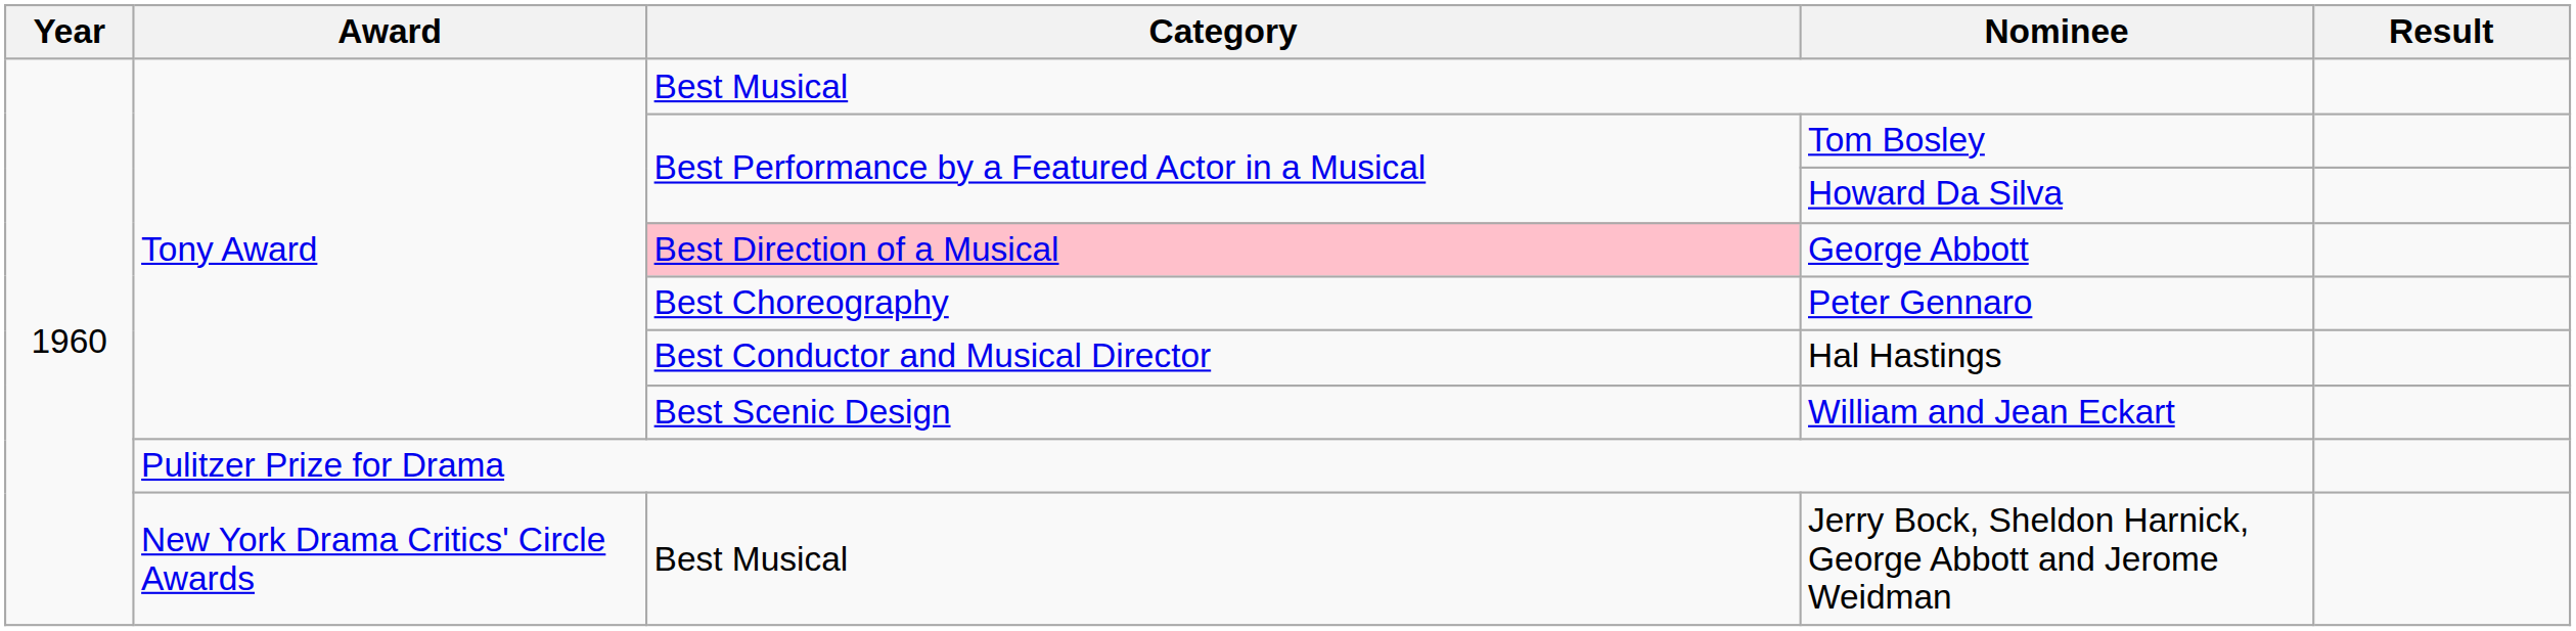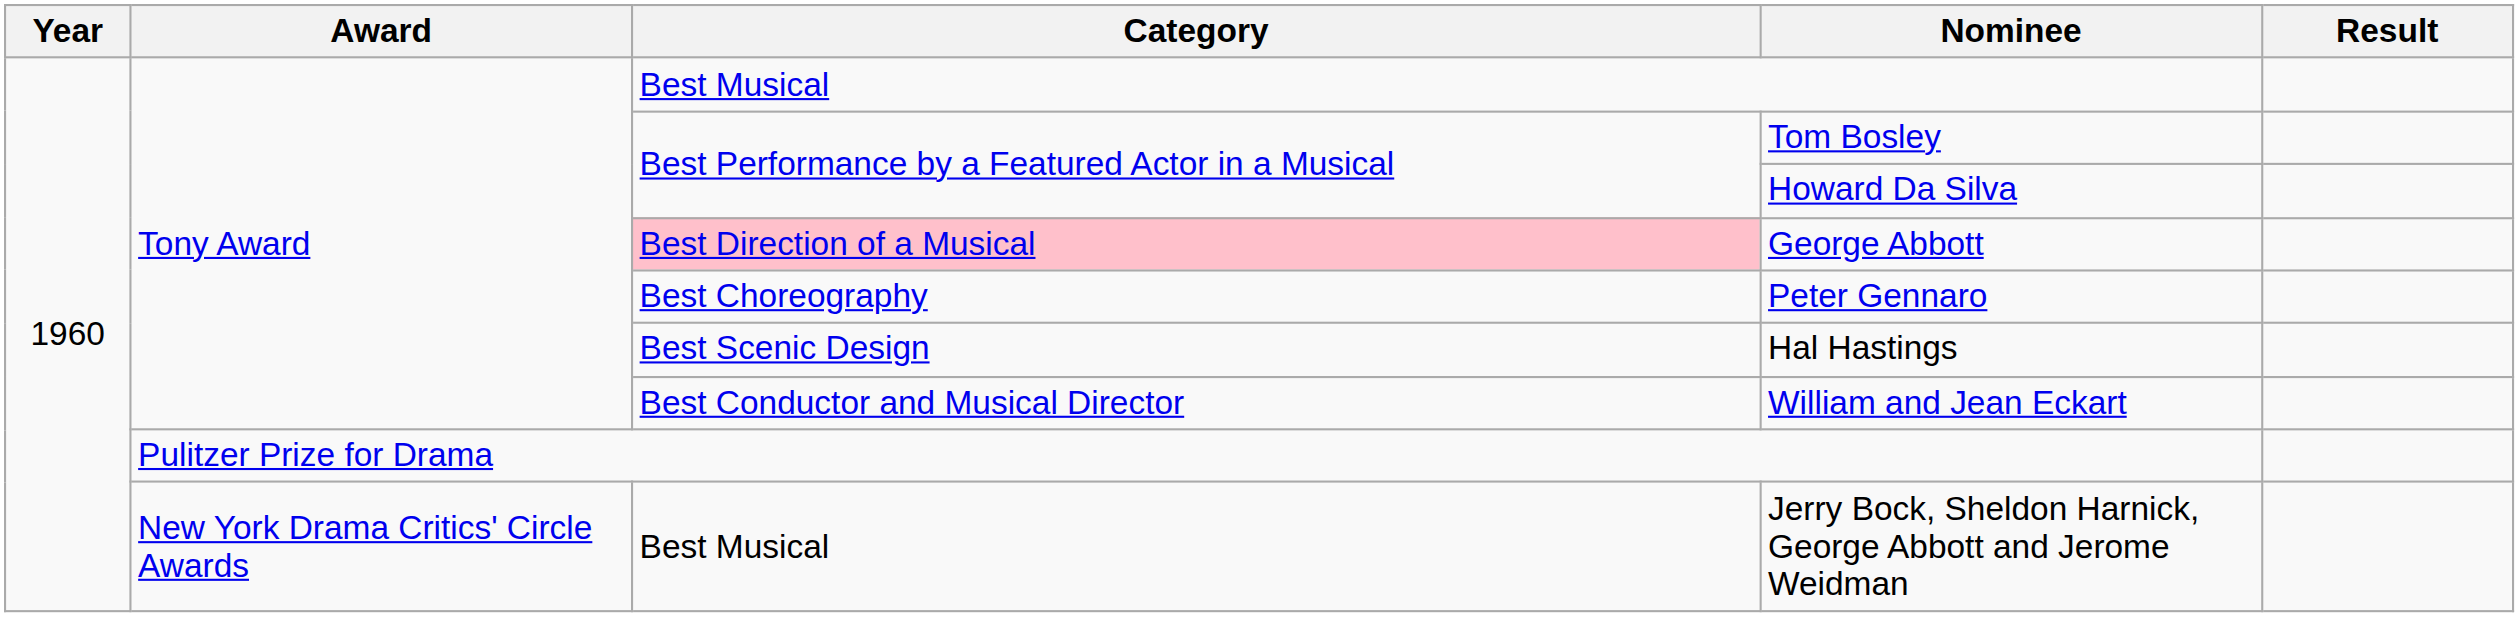Hal Hastings | Category: Best Conductor and Musical Director -> Best Scenic Design
William and Jean Eckart | Category: Best Scenic Design -> Best Conductor and Musical Director
